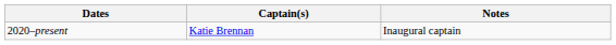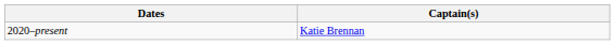- column: Notes | Inaugural captain
